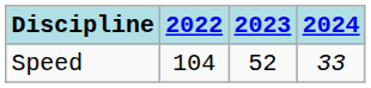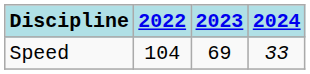Speed | 2023: 52 -> 69
